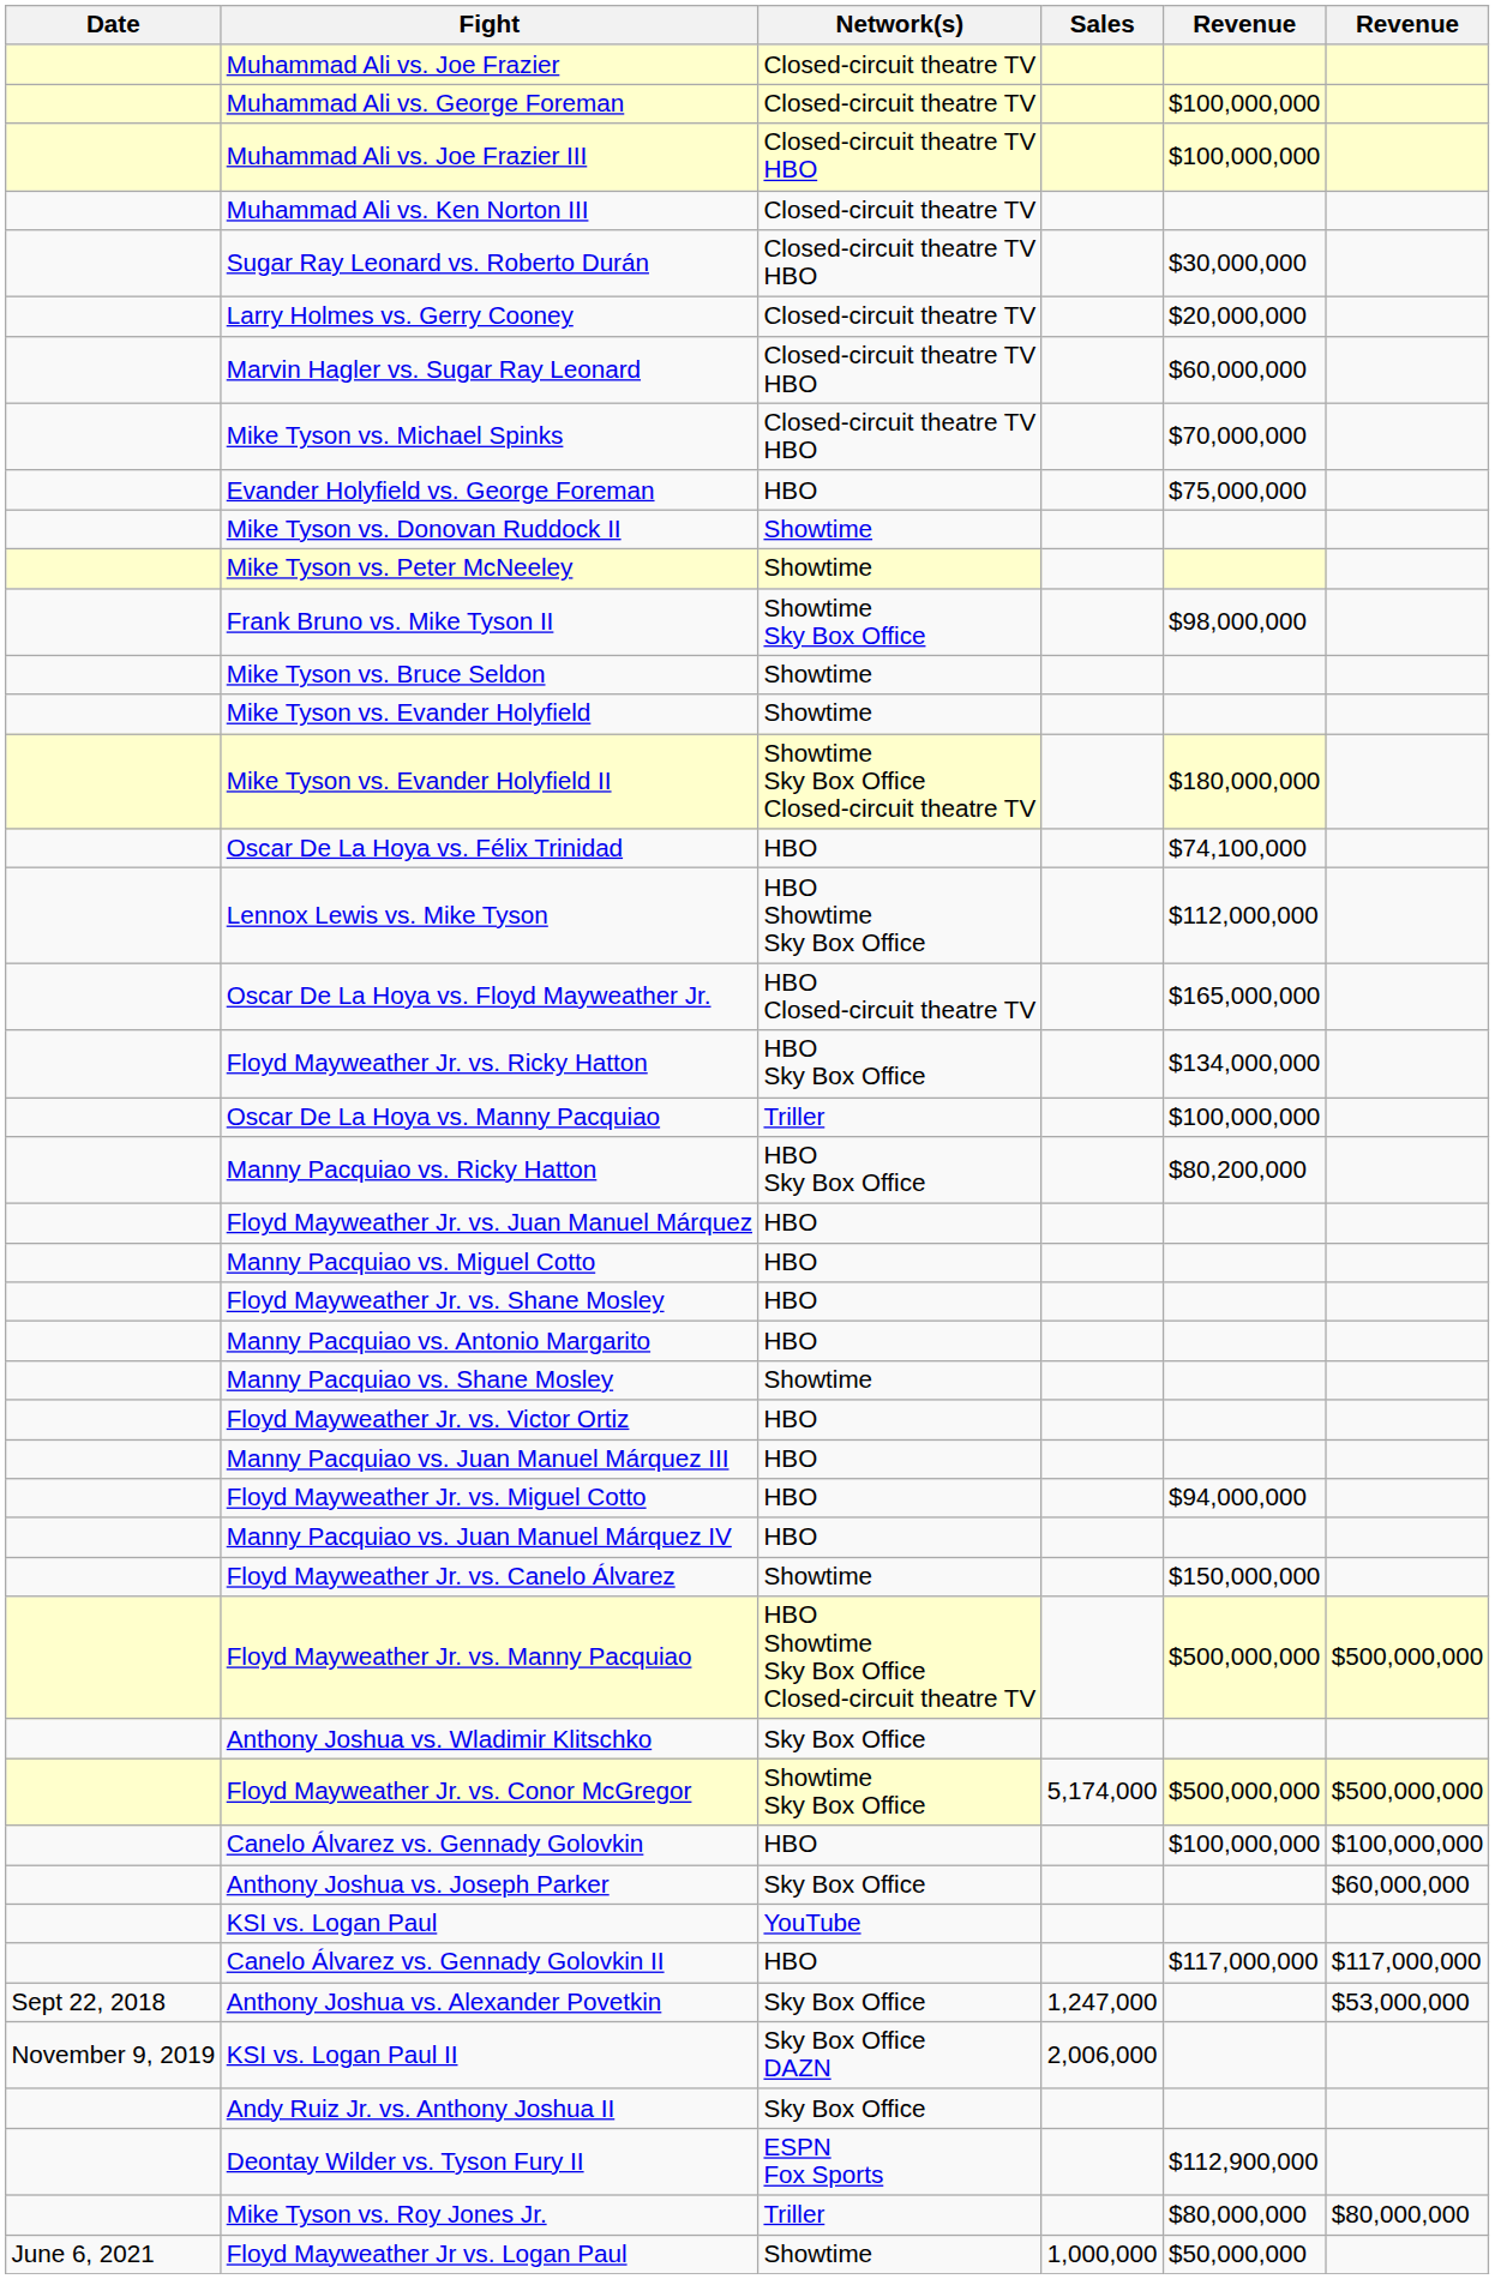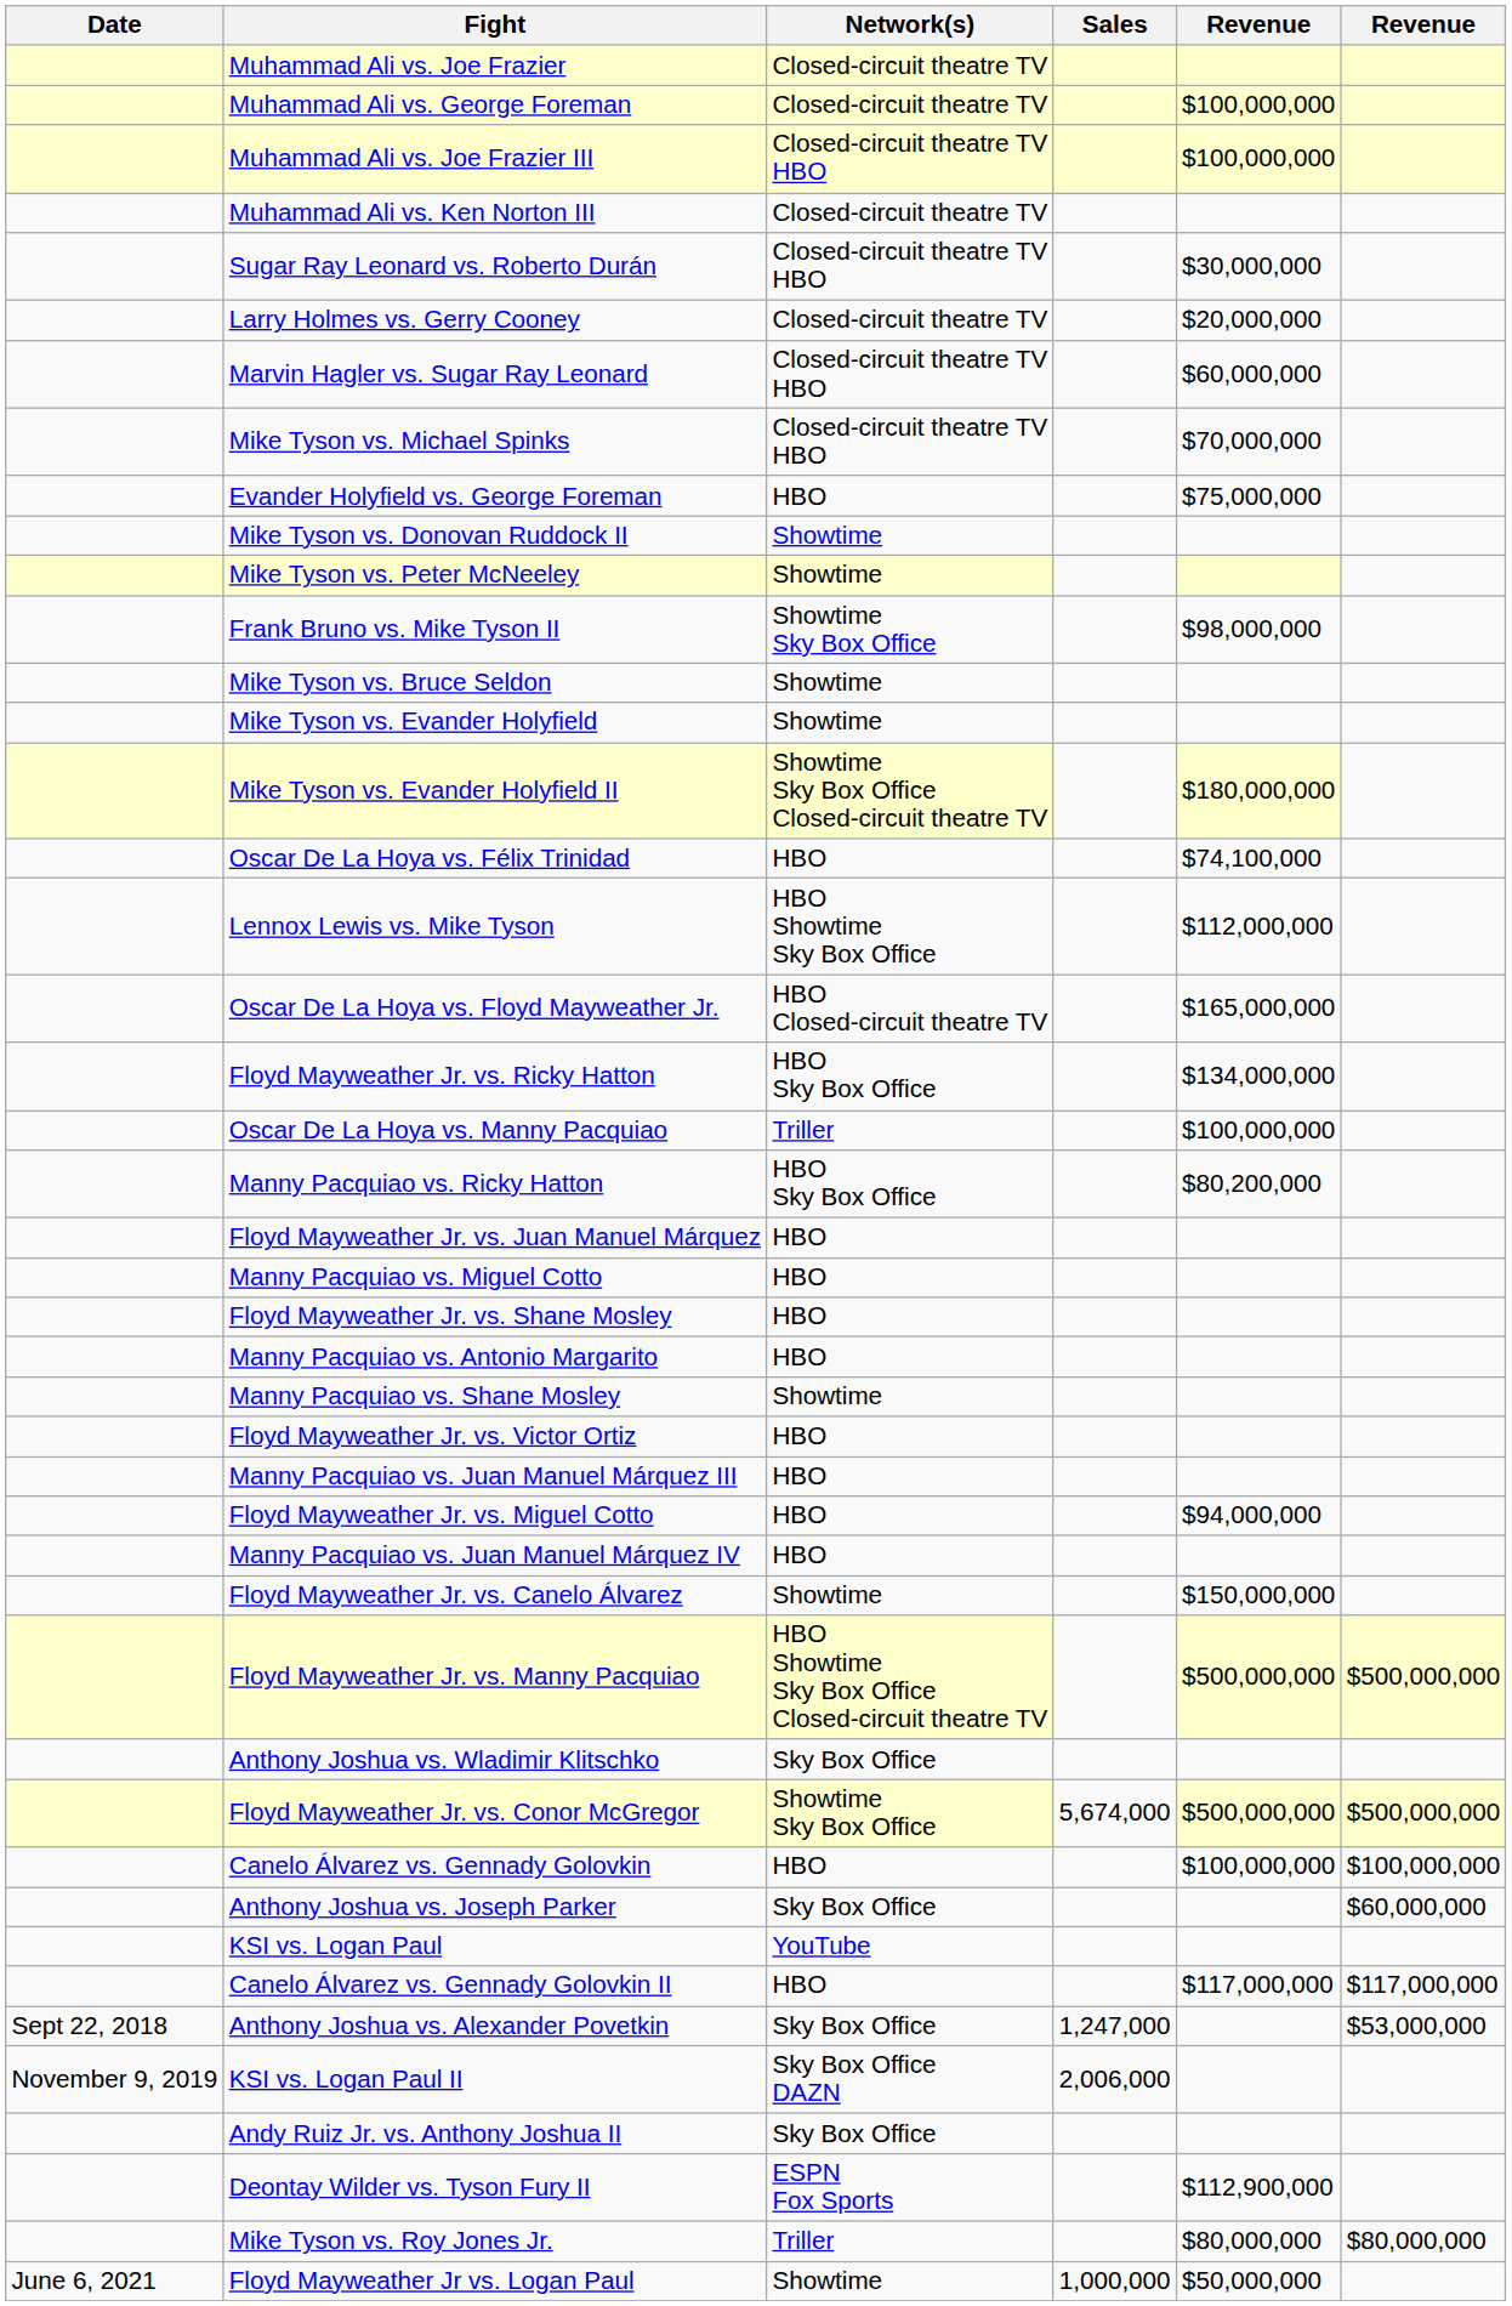Floyd Mayweather Jr. vs. Conor McGregor | Sales: 5,174,000 -> 5,674,000
